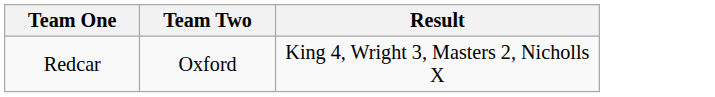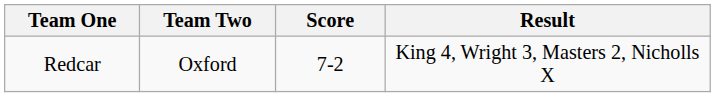+ column: Score | 7-2
